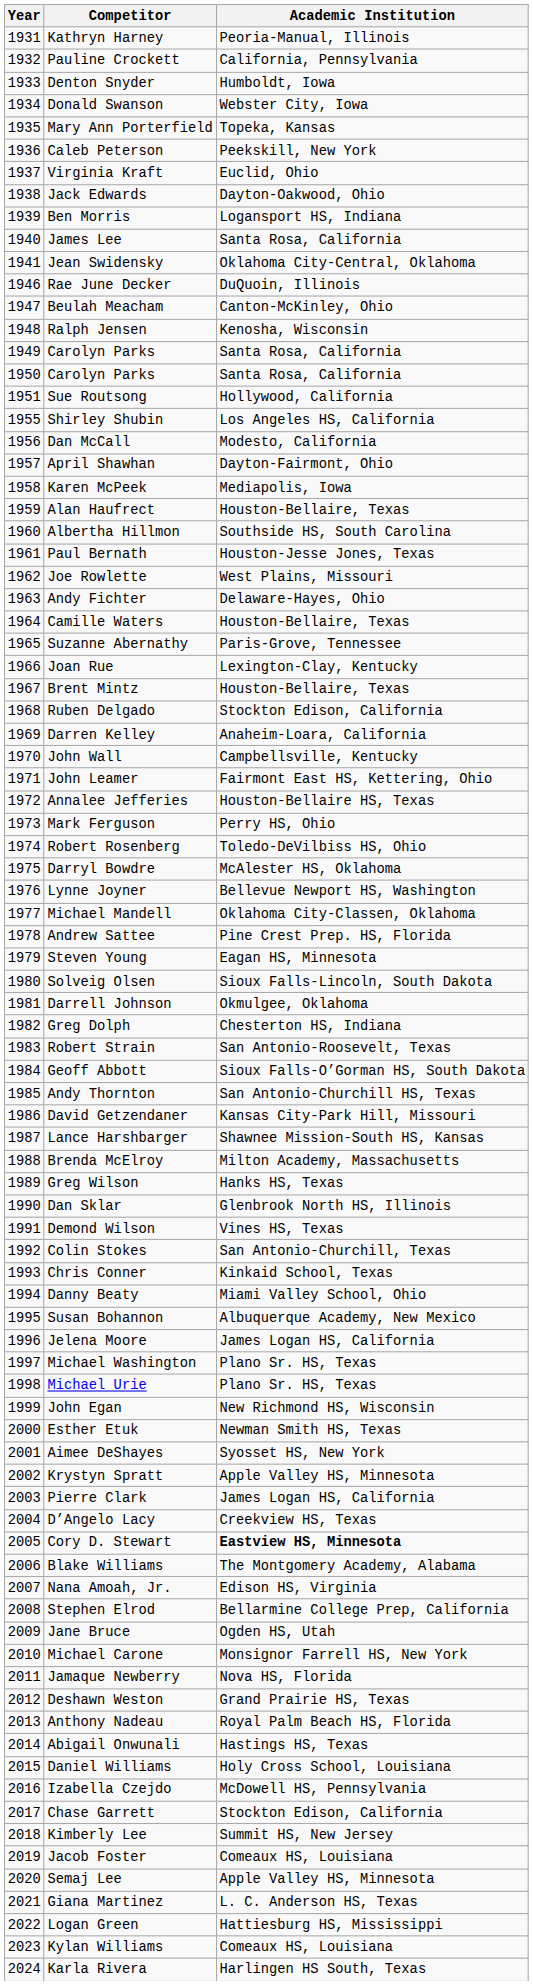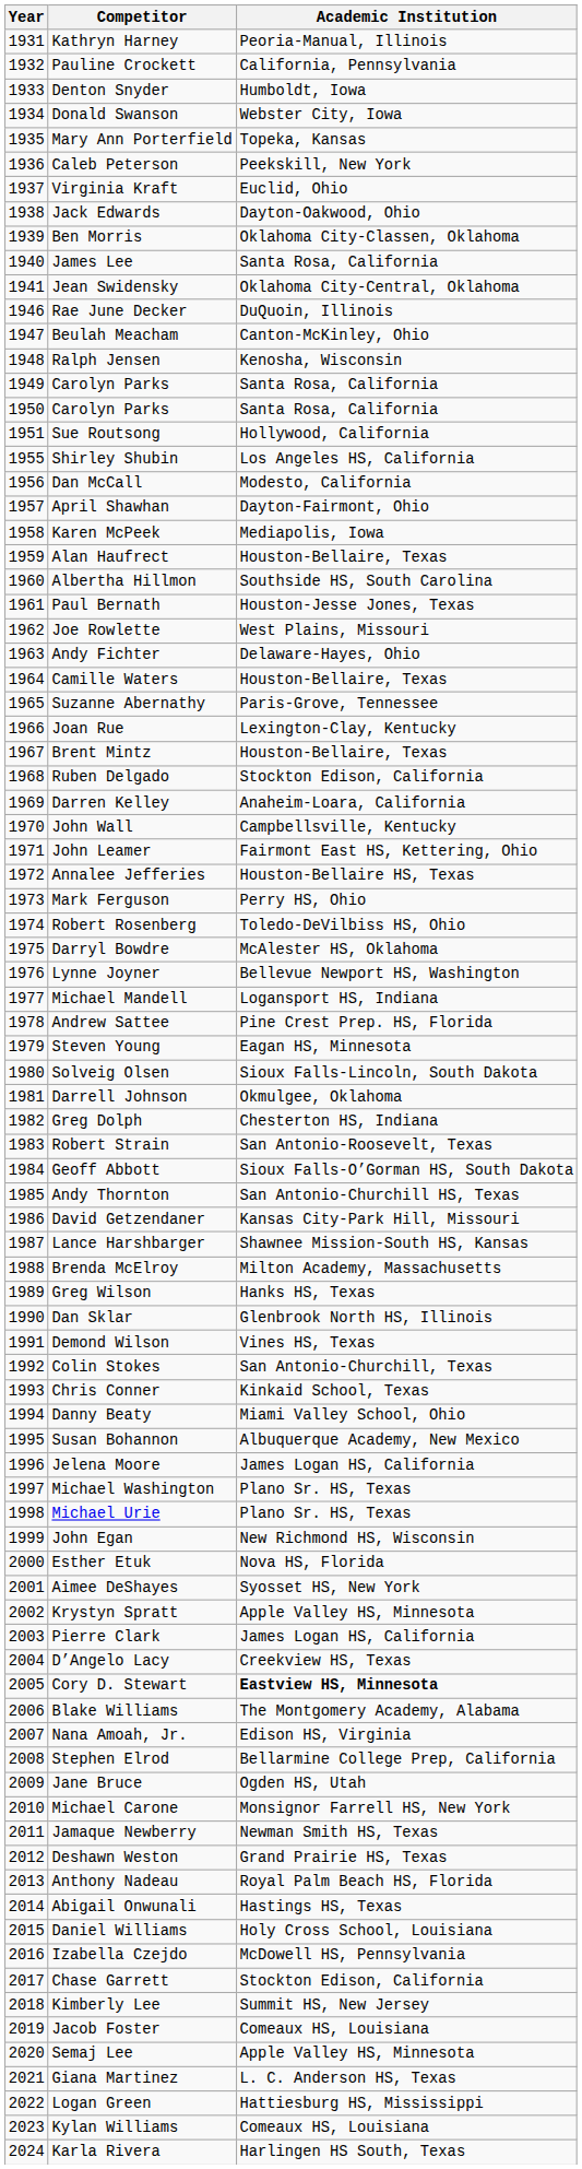Ben Morris | Academic Institution: Logansport HS, Indiana -> Oklahoma City-Classen, Oklahoma
Michael Mandell | Academic Institution: Oklahoma City-Classen, Oklahoma -> Logansport HS, Indiana
Esther Etuk | Academic Institution: Newman Smith HS, Texas -> Nova HS, Florida
Jamaque Newberry | Academic Institution: Nova HS, Florida -> Newman Smith HS, Texas
